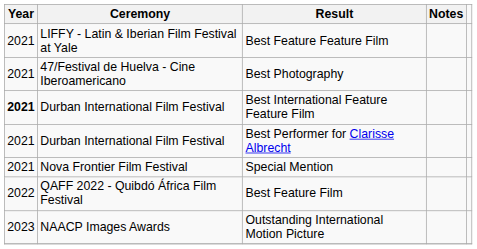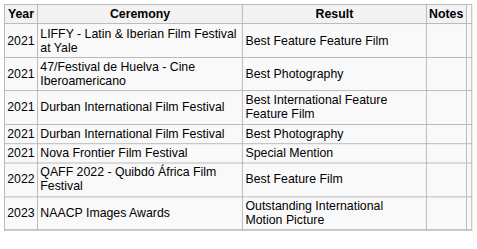Best International Feature Feature Film | Year: bold -> normal
+ row: 2021 | Durban International Film Festival | Best Photography
- row: 2021 | Durban International Film Festival | Best Performer for Clarisse Albrecht
